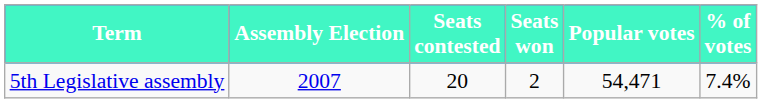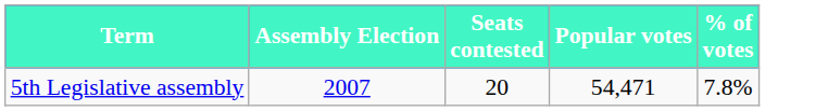- column: Seats won | 2
5th Legislative assembly | % of votes: 7.4% -> 7.8%
